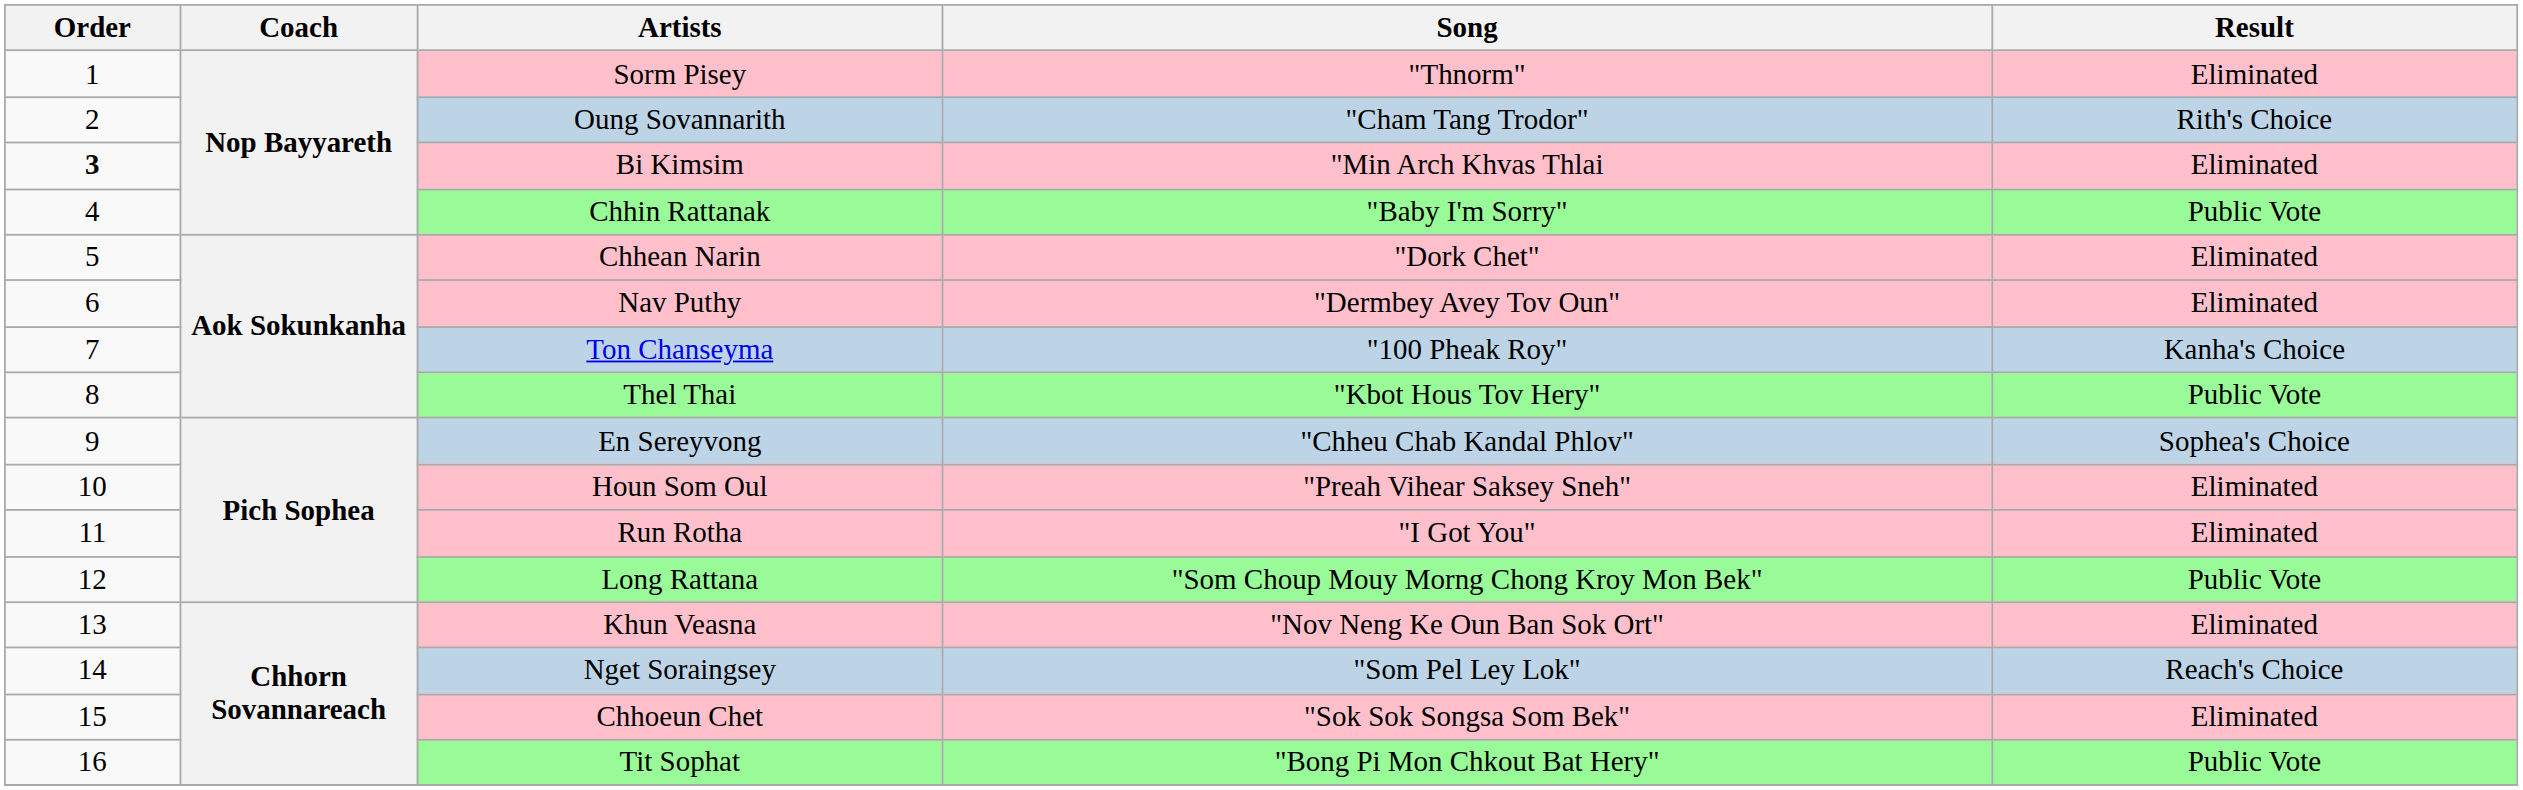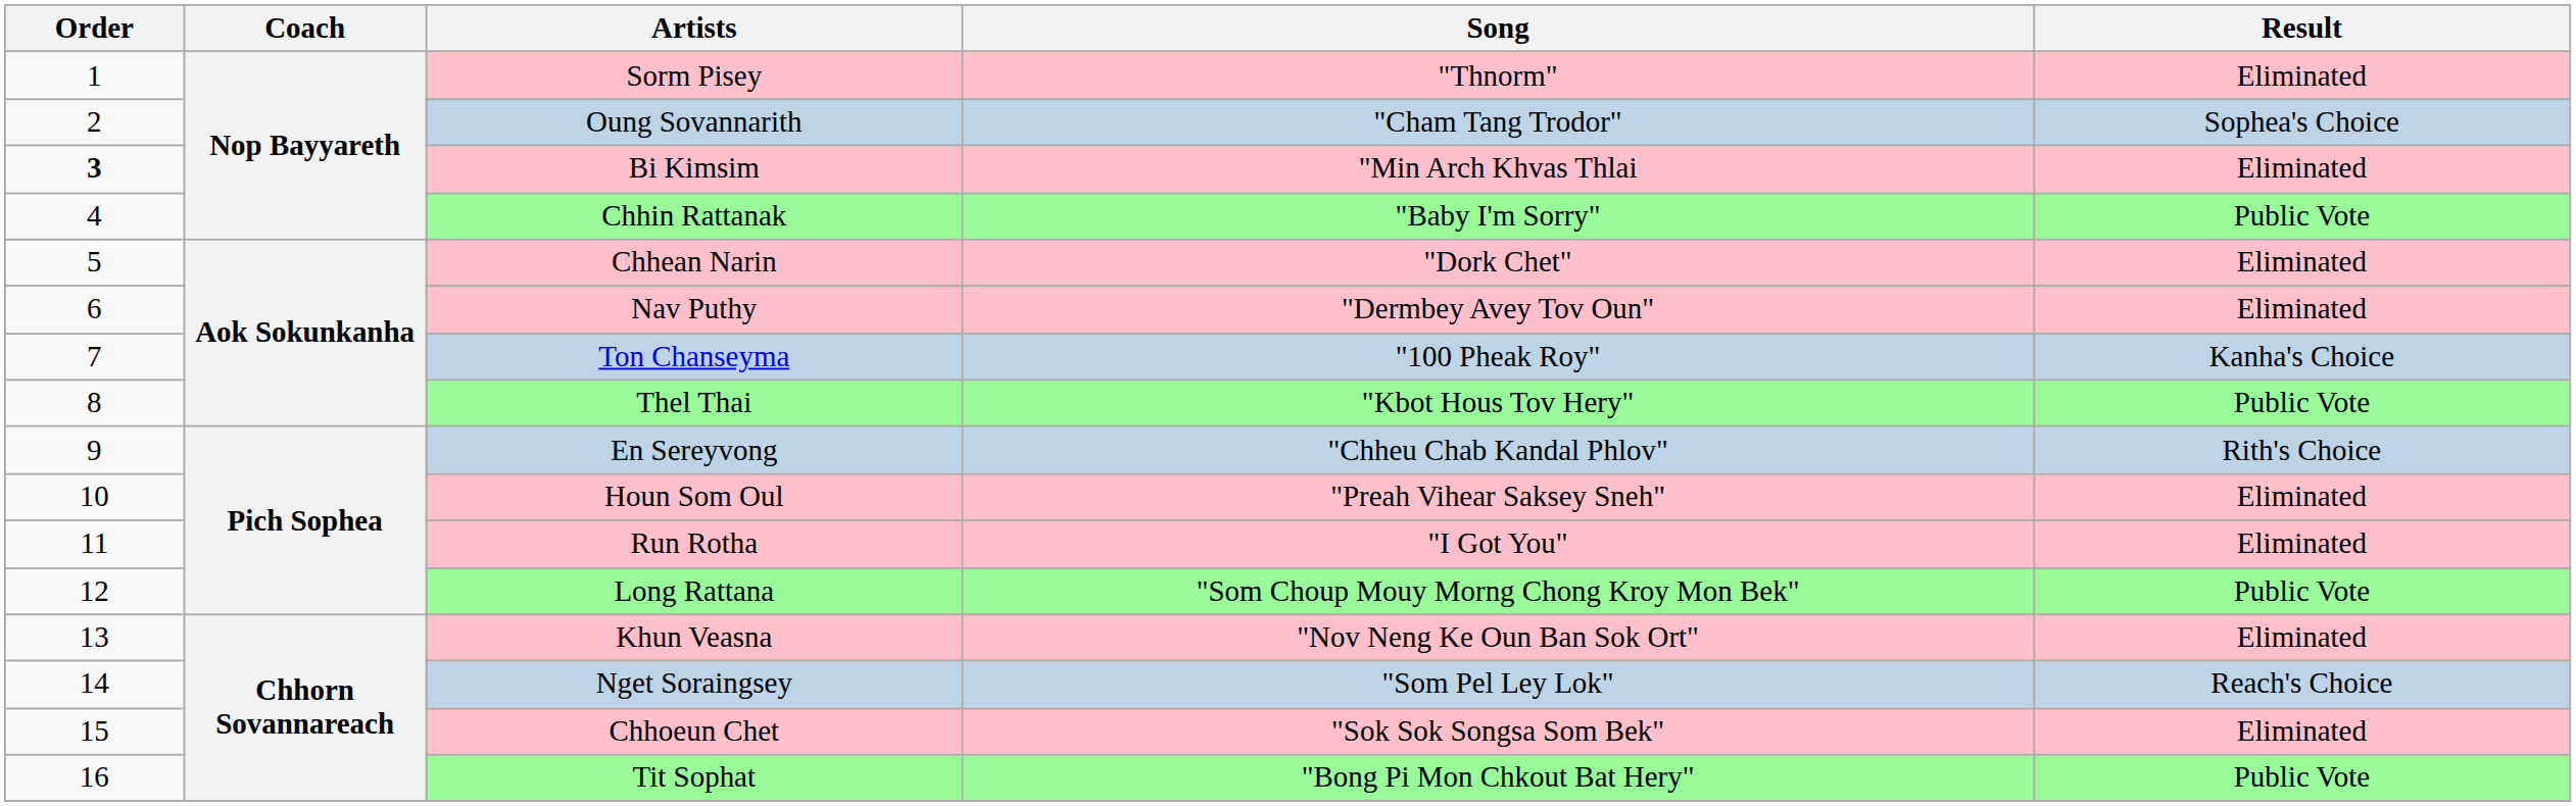Oung Sovannarith | Result: Rith's Choice -> Sophea's Choice
En Sereyvong | Result: Sophea's Choice -> Rith's Choice
